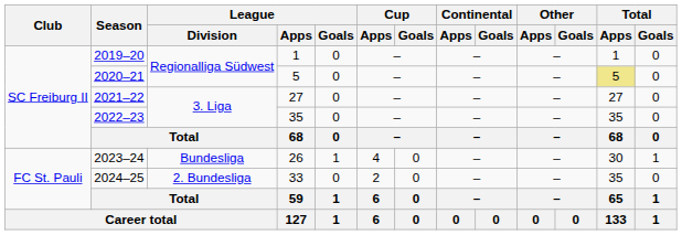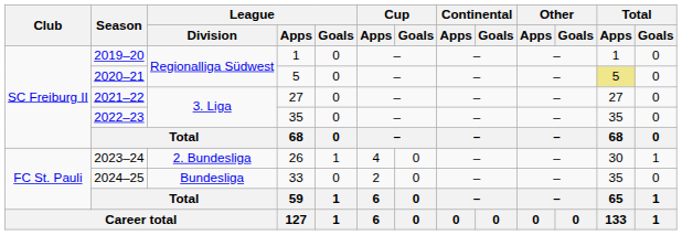2023–24 | League / Division: Bundesliga -> 2. Bundesliga
2024–25 | League / Division: 2. Bundesliga -> Bundesliga
